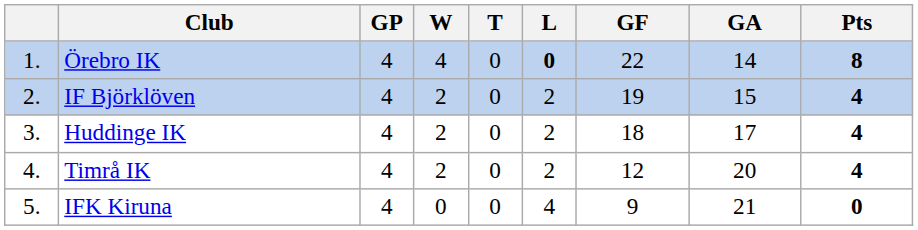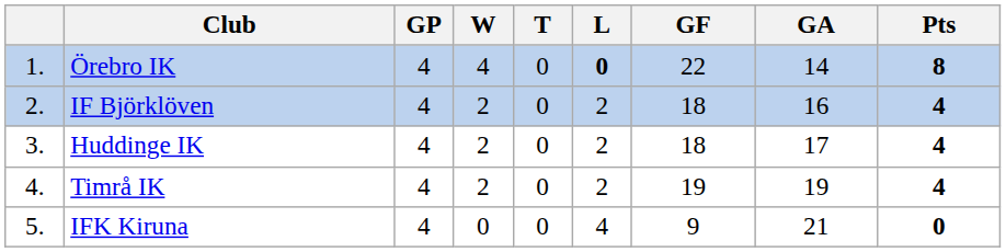IF Björklöven | GF: 19 -> 18
IF Björklöven | GA: 15 -> 16
Timrå IK | GF: 12 -> 19
Timrå IK | GA: 20 -> 19
